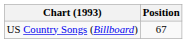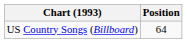US Country Songs (Billboard) | Position: 67 -> 64
